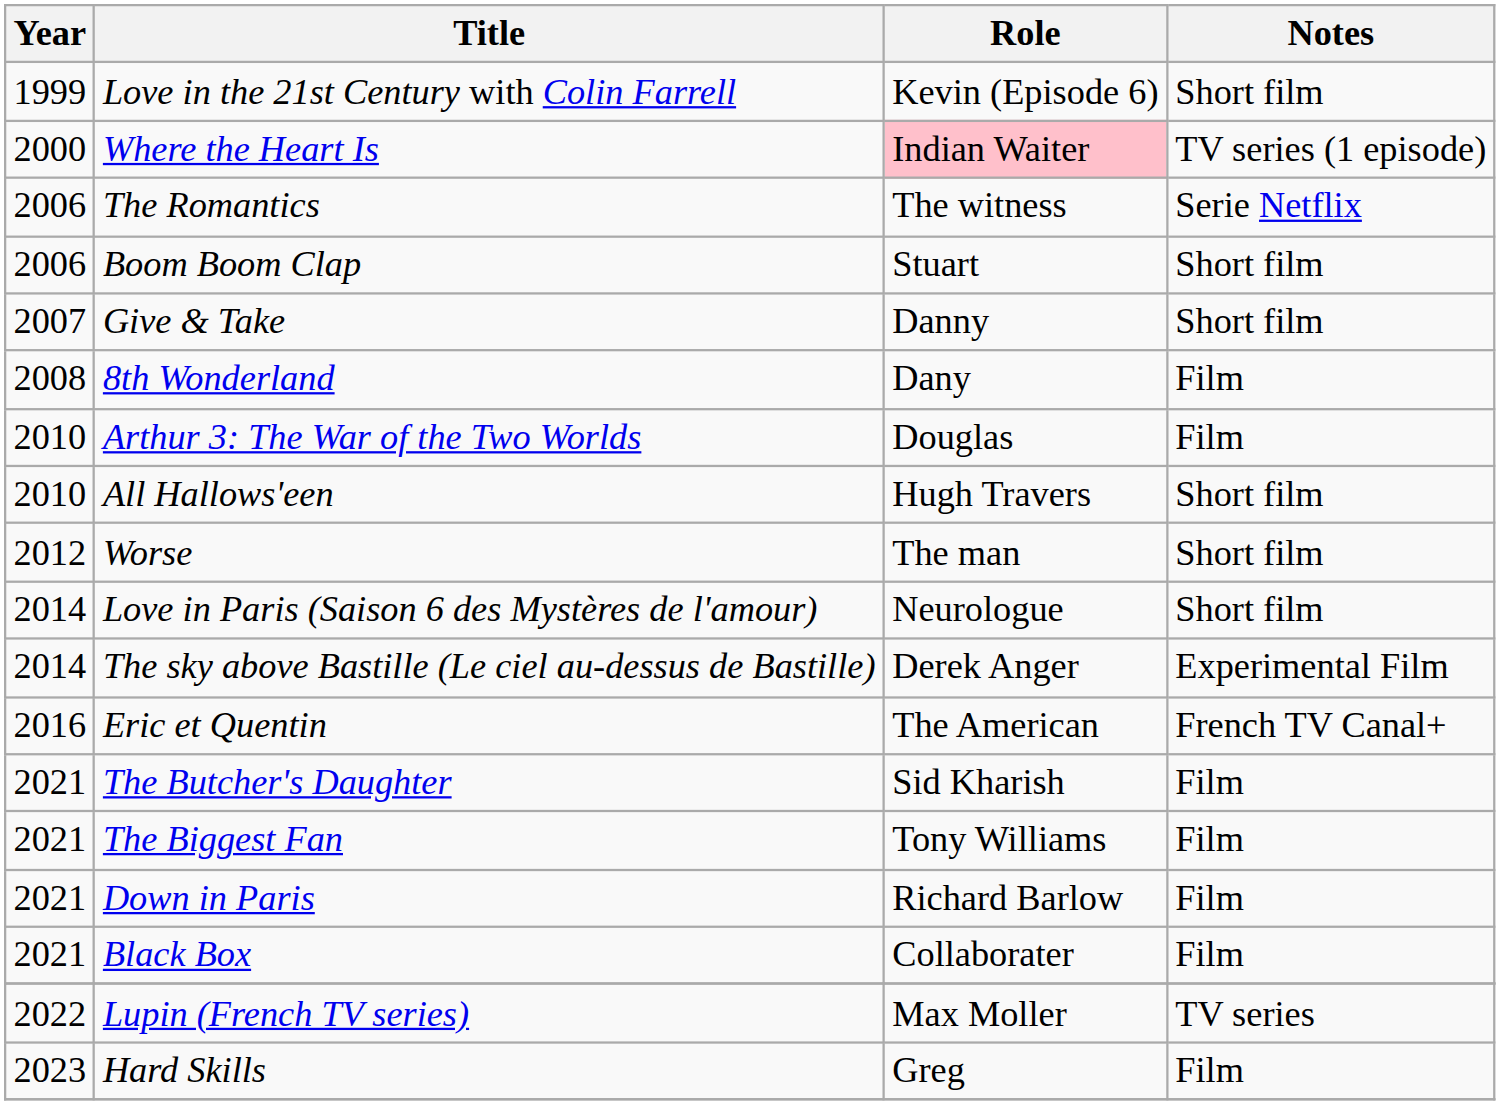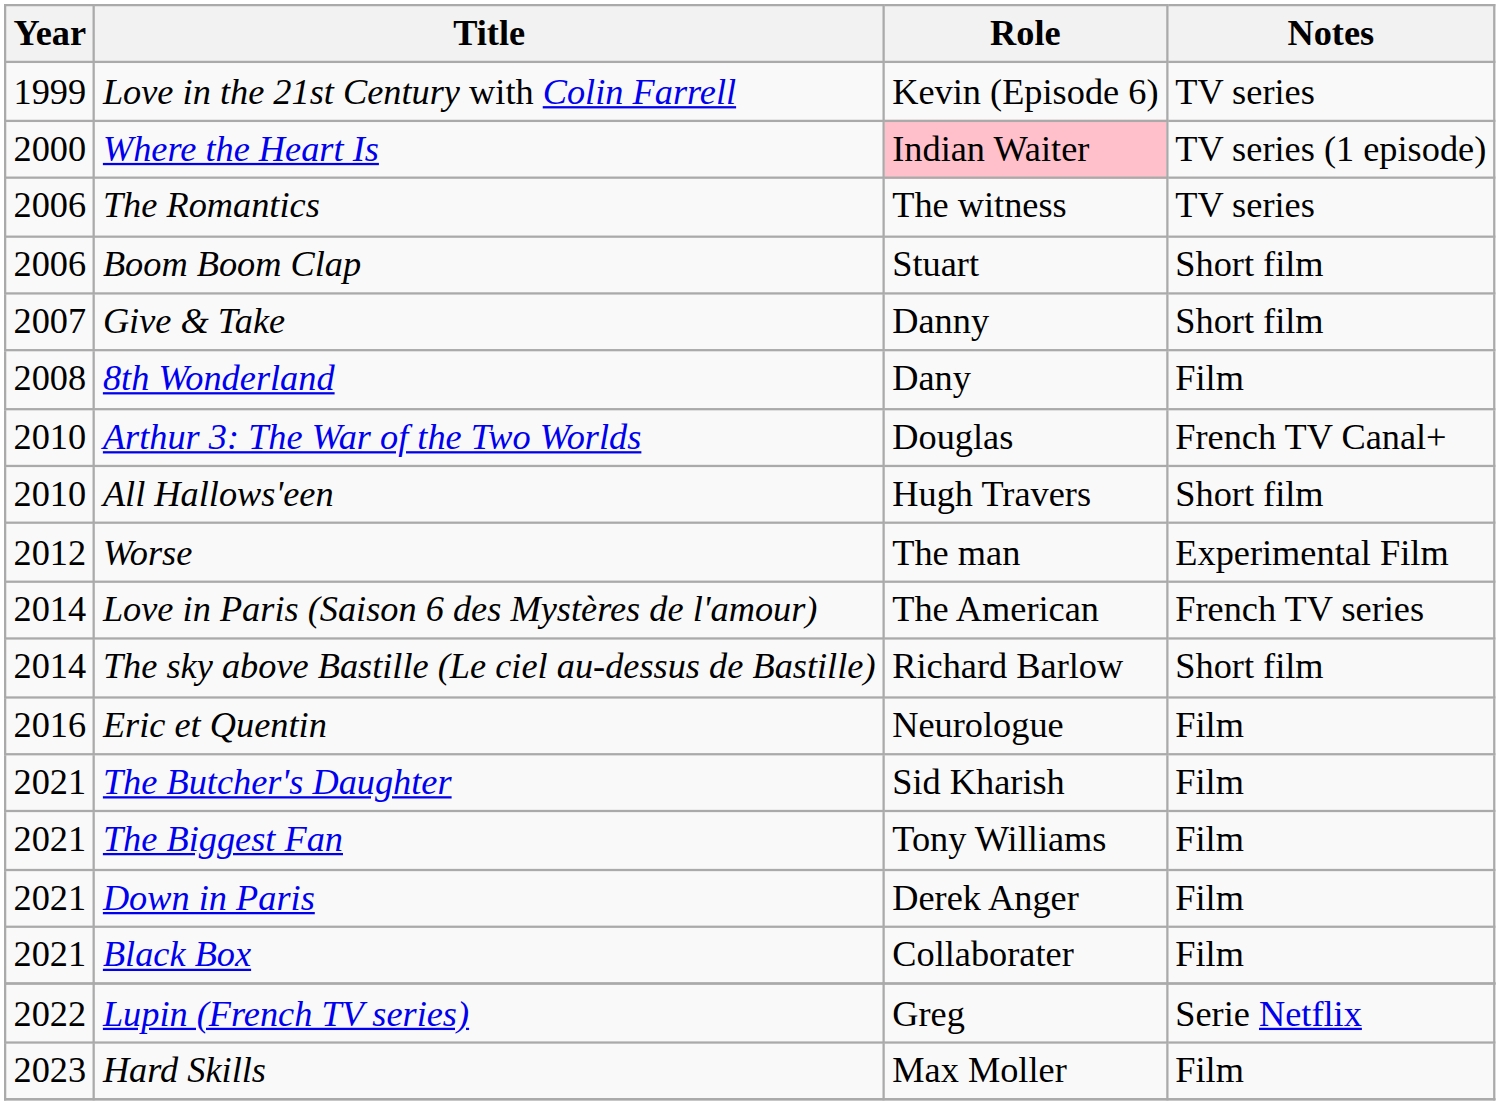Love in the 21st Century with Colin Farrell | Notes: Short film -> TV series
The Romantics | Notes: Serie Netflix -> TV series
Arthur 3: The War of the Two Worlds | Notes: Film -> French TV Canal+
Worse | Notes: Short film -> Experimental Film
Love in Paris (Saison 6 des Mystères de l'amour) | Role: Neurologue -> The American
Love in Paris (Saison 6 des Mystères de l'amour) | Notes: Short film -> French TV series
The sky above Bastille (Le ciel au-dessus de Bastille) | Role: Derek Anger -> Richard Barlow
The sky above Bastille (Le ciel au-dessus de Bastille) | Notes: Experimental Film -> Short film
Eric et Quentin | Role: The American -> Neurologue
Eric et Quentin | Notes: French TV Canal+ -> Film
Down in Paris | Role: Richard Barlow -> Derek Anger
Lupin (French TV series) | Role: Max Moller -> Greg
Lupin (French TV series) | Notes: TV series -> Serie Netflix
Hard Skills | Role: Greg -> Max Moller
